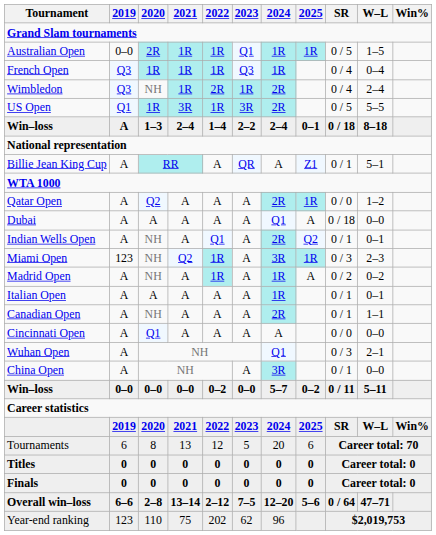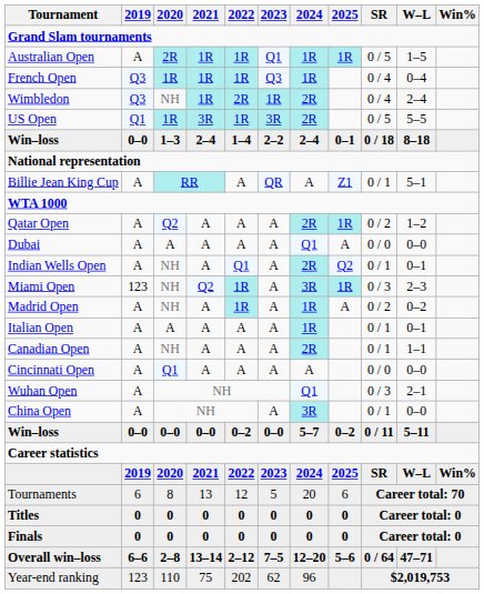Australian Open | 2019: 0–0 -> A
Win–loss / 1–3 | 2019: A -> 0–0
Qatar Open | SR: 0 / 0 -> 0 / 2
Dubai | SR: 0 / 18 -> 0 / 0
